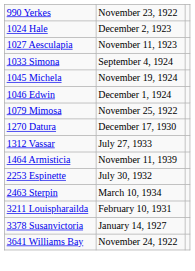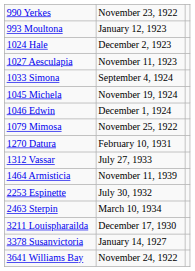+ row: 993 Moultona | January 12, 1923
1270 Datura | column 2: December 17, 1930 -> February 10, 1931
3211 Louispharailda | column 2: February 10, 1931 -> December 17, 1930
